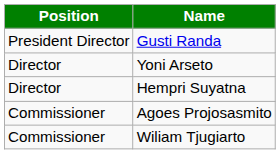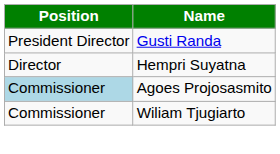- row: Director | Yoni Arseto
Agoes Projosasmito | Position: no background -> lightblue background
